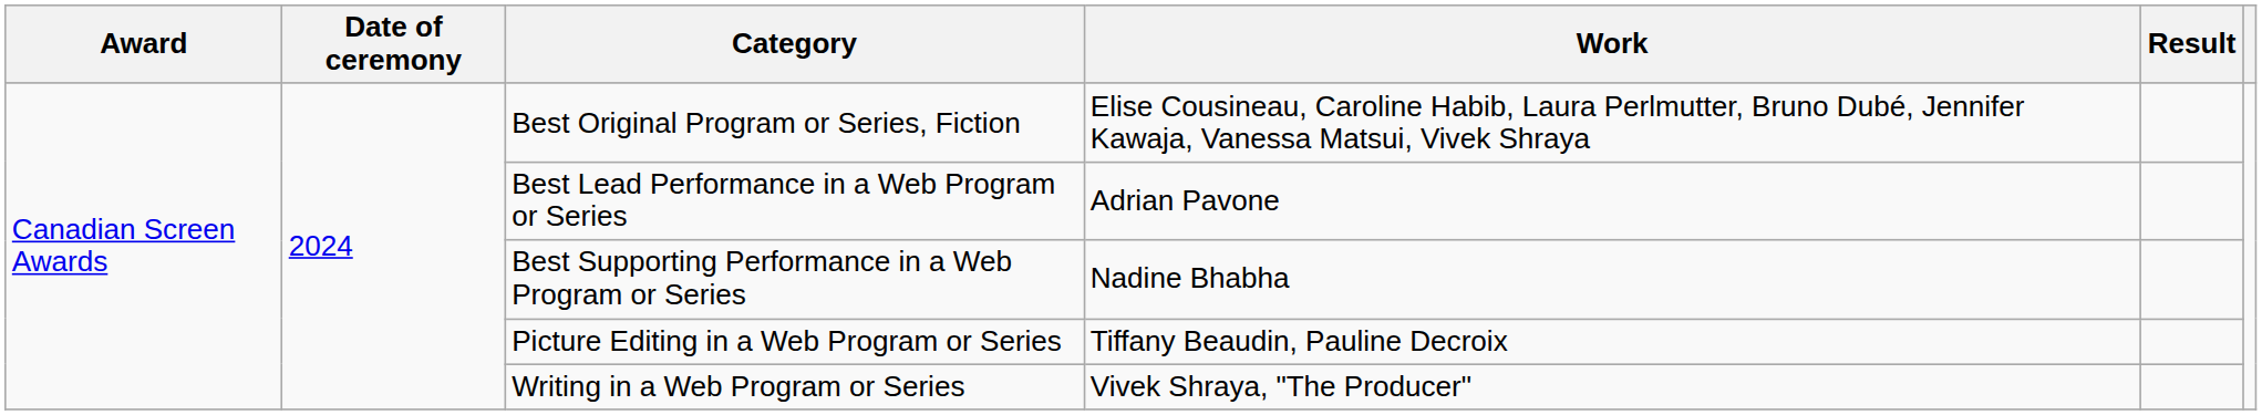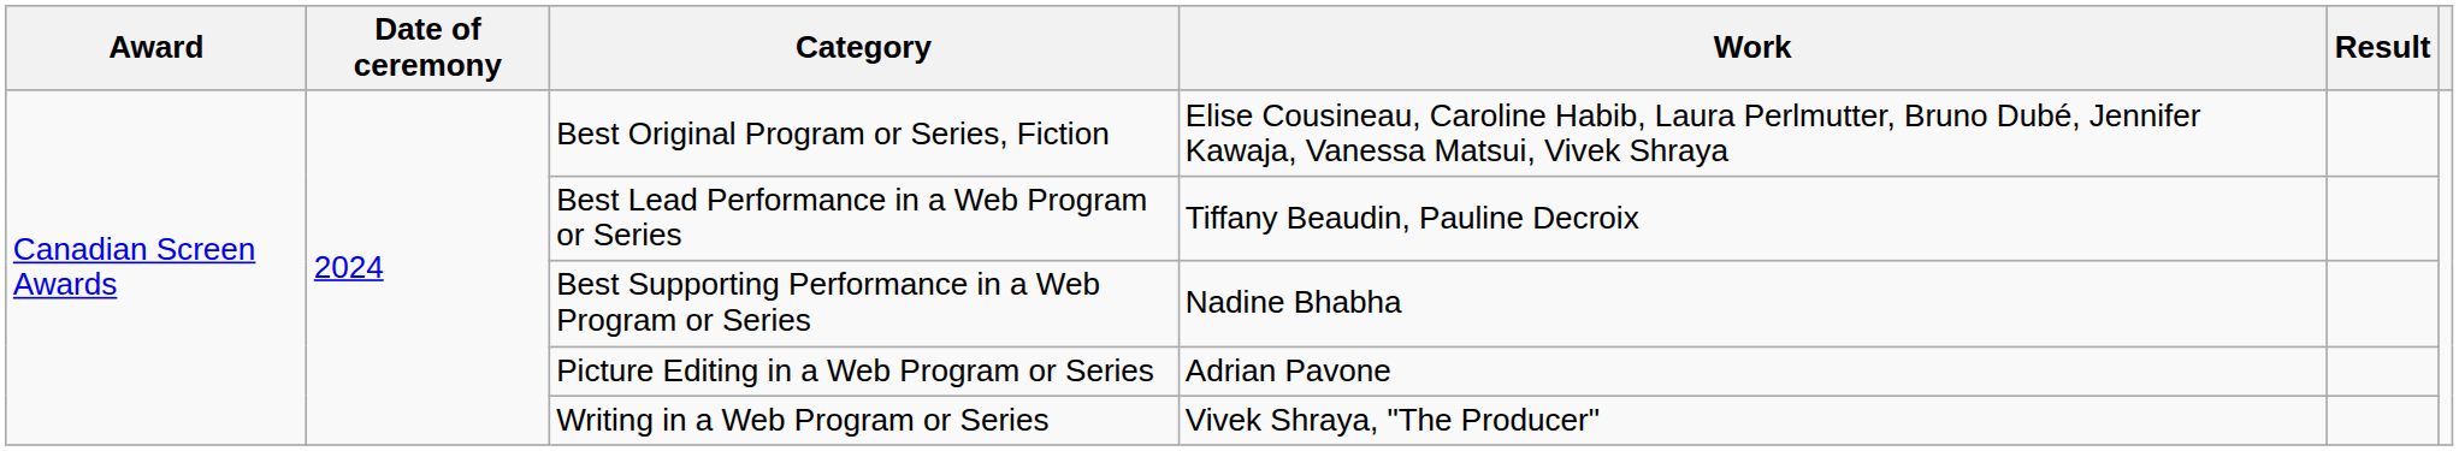Best Lead Performance in a Web Program or Series | Work: Adrian Pavone -> Tiffany Beaudin, Pauline Decroix
Picture Editing in a Web Program or Series | Work: Tiffany Beaudin, Pauline Decroix -> Adrian Pavone
